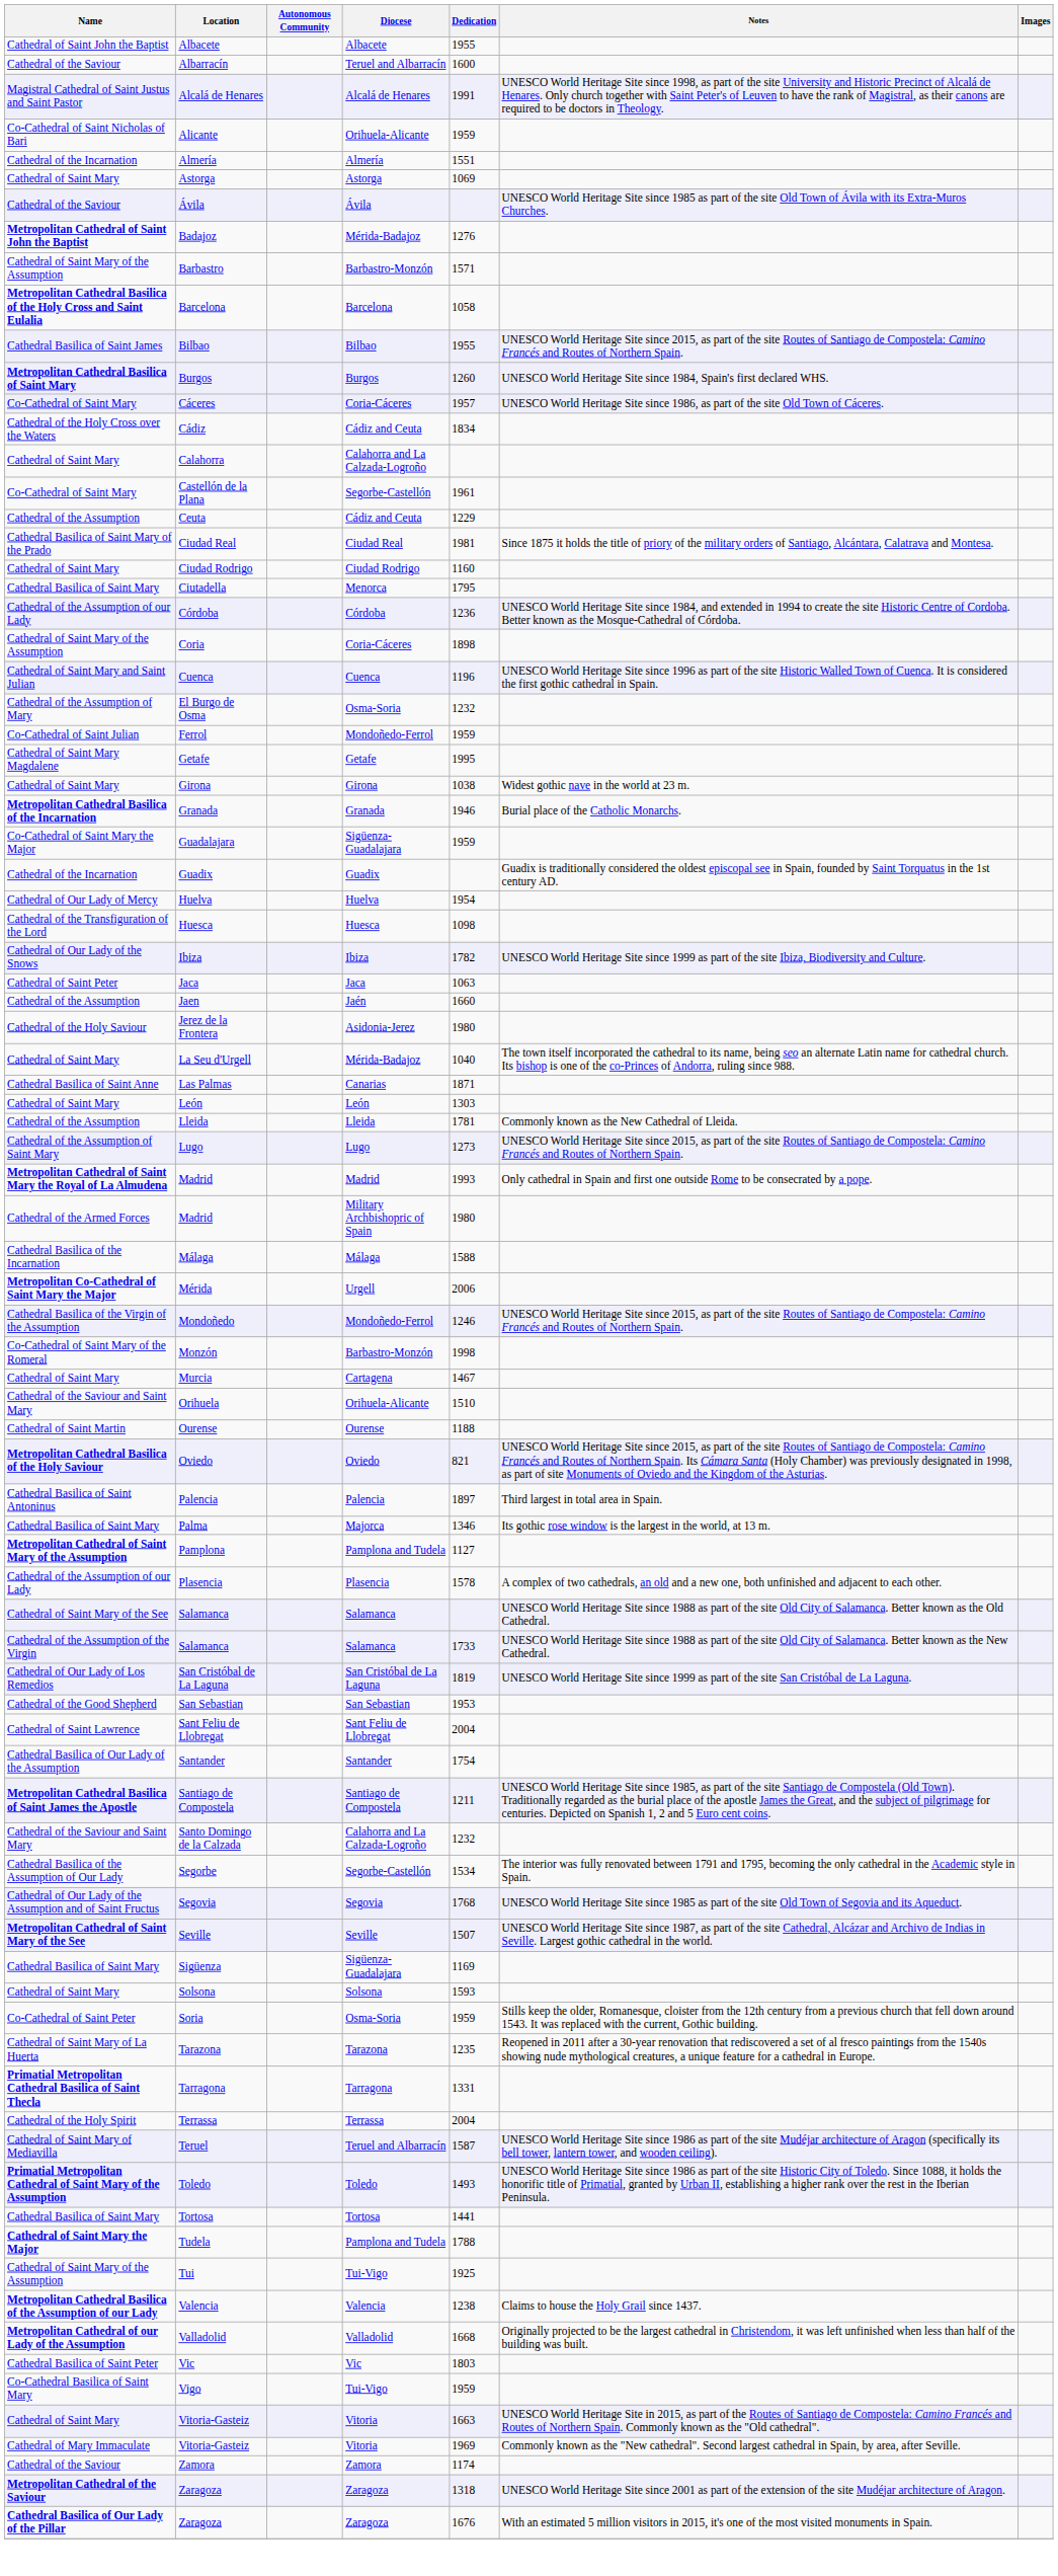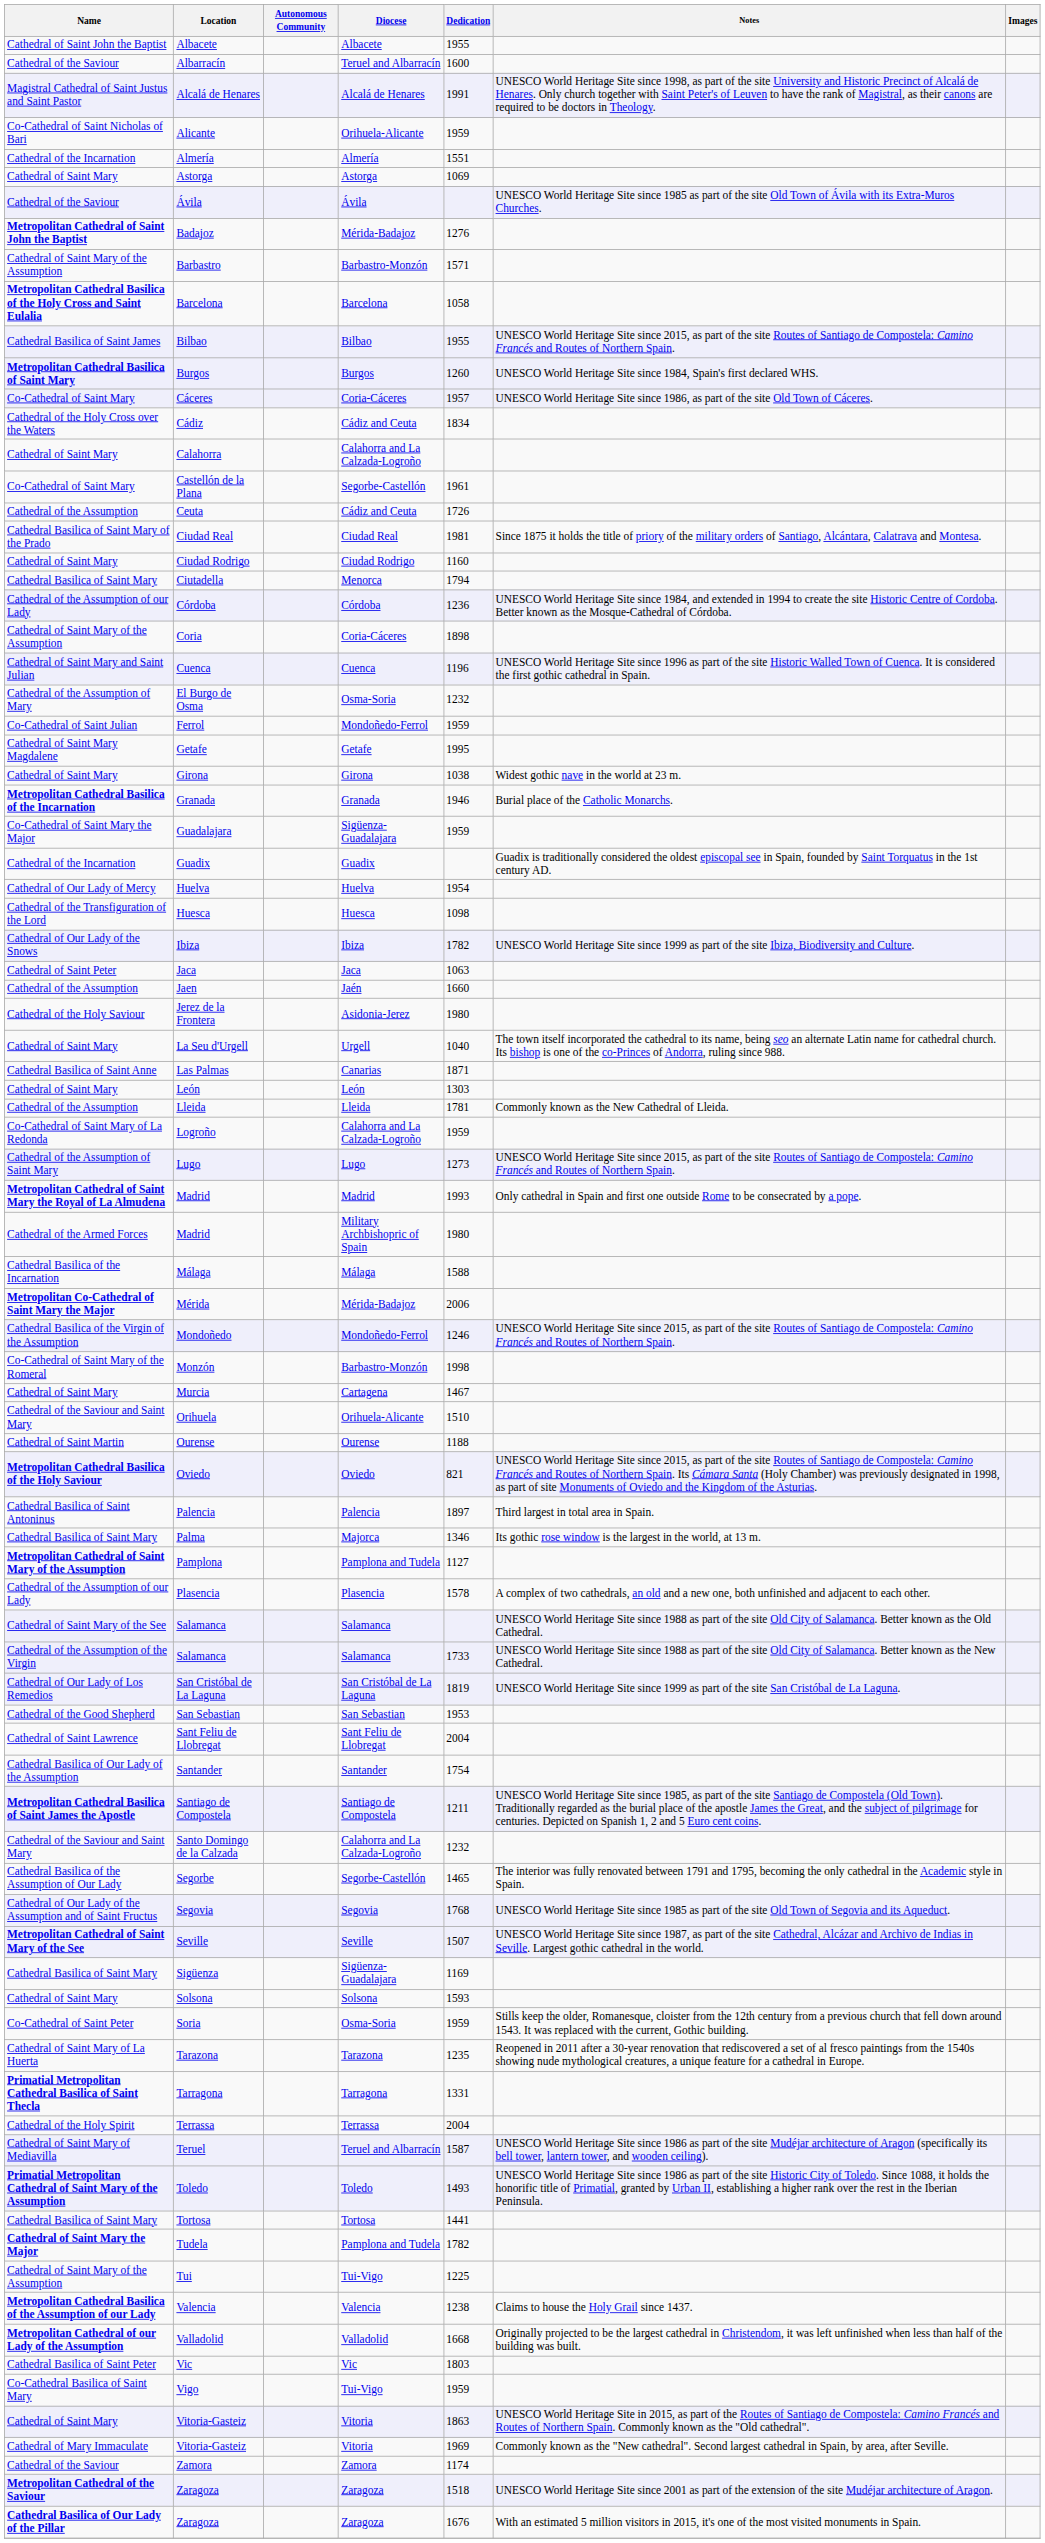Ceuta | Dedication: 1229 -> 1726
Ciutadella | Dedication: 1795 -> 1794
La Seu d'Urgell | Diocese: Mérida-Badajoz -> Urgell
+ row: Co-Cathedral of Saint Mary of La Redonda | Logroño | Calahorra and La Calzada-Logroño | 1959
Mérida | Diocese: Urgell -> Mérida-Badajoz
Segorbe | Dedication: 1534 -> 1465
Tudela | Dedication: 1788 -> 1782
Tui | Dedication: 1925 -> 1225
Cathedral of Saint Mary / Vitoria-Gasteiz | Dedication: 1663 -> 1863
Metropolitan Cathedral of the Saviour / Zaragoza | Dedication: 1318 -> 1518
